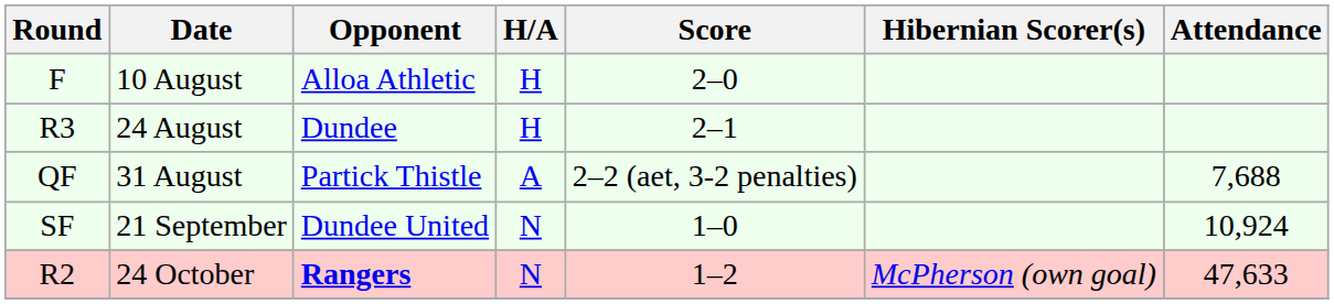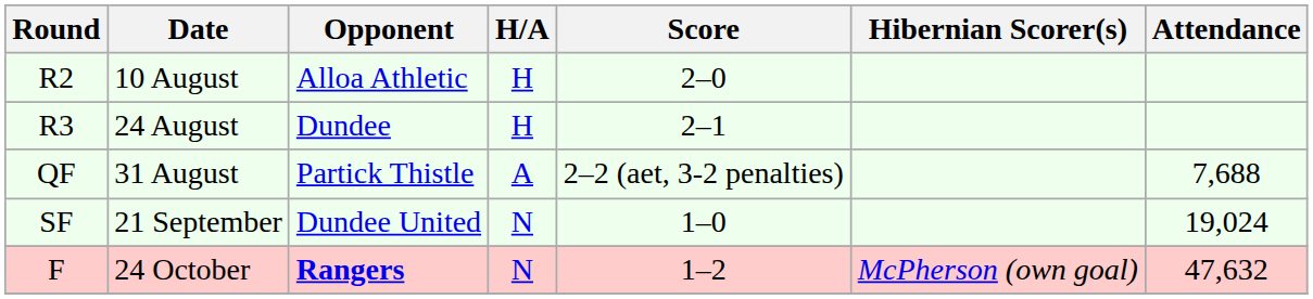10 August | Round: F -> R2
21 September | Attendance: 10,924 -> 19,024
24 October | Round: R2 -> F
24 October | Attendance: 47,633 -> 47,632
